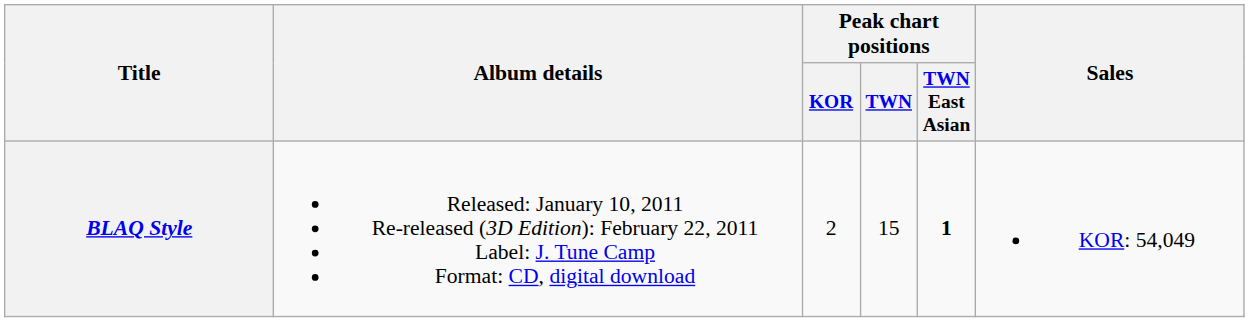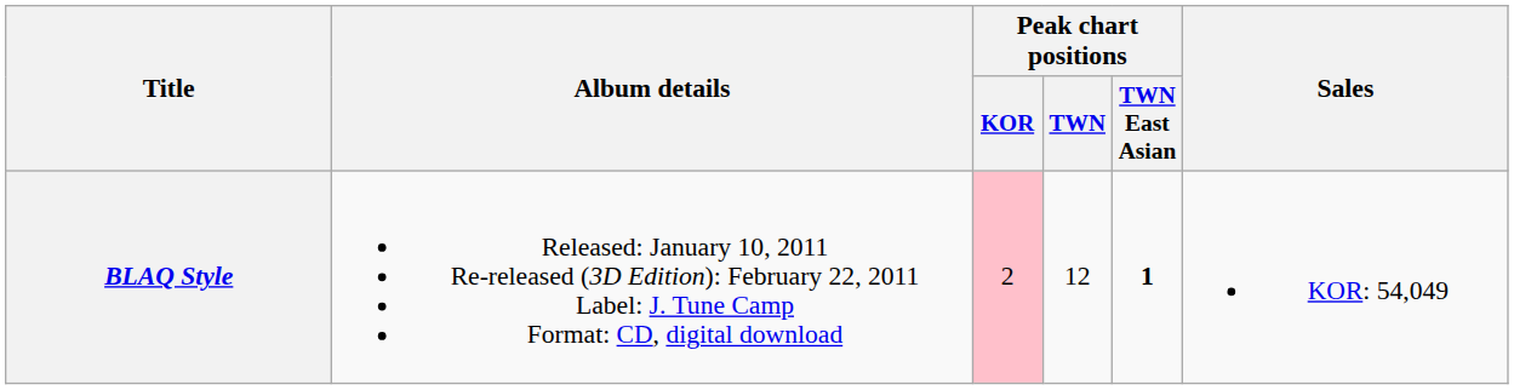BLAQ Style | Peak chart positions / KOR: no background -> pink background
BLAQ Style | Peak chart positions / TWN: 15 -> 12
